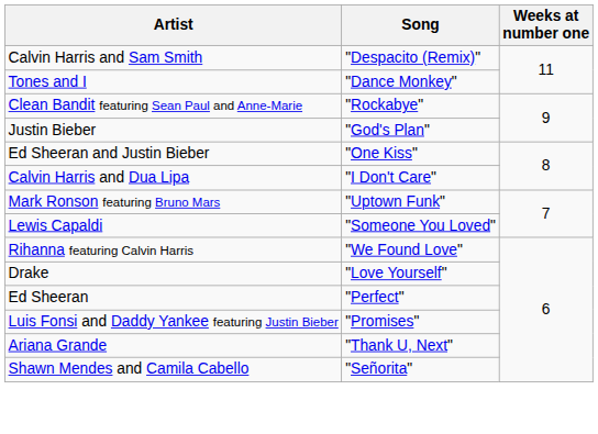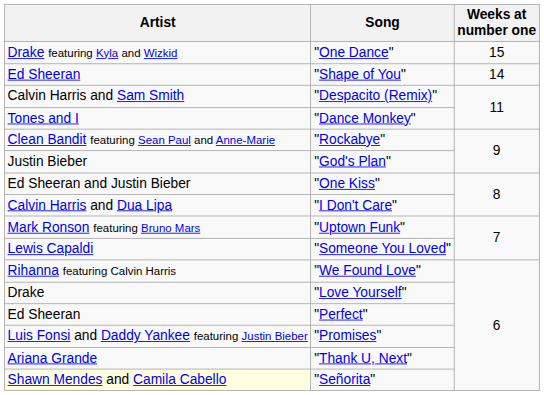+ row: Drake featuring Kyla and Wizkid | "One Dance" | 15
+ row: Ed Sheeran | "Shape of You" | 14
"Señorita" | Artist: no background -> lightyellow background
